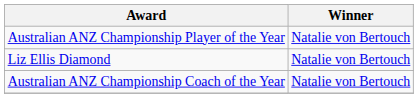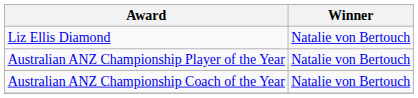rows swapped: Liz Ellis Diamond <-> Australian ANZ Championship Player of the Year
